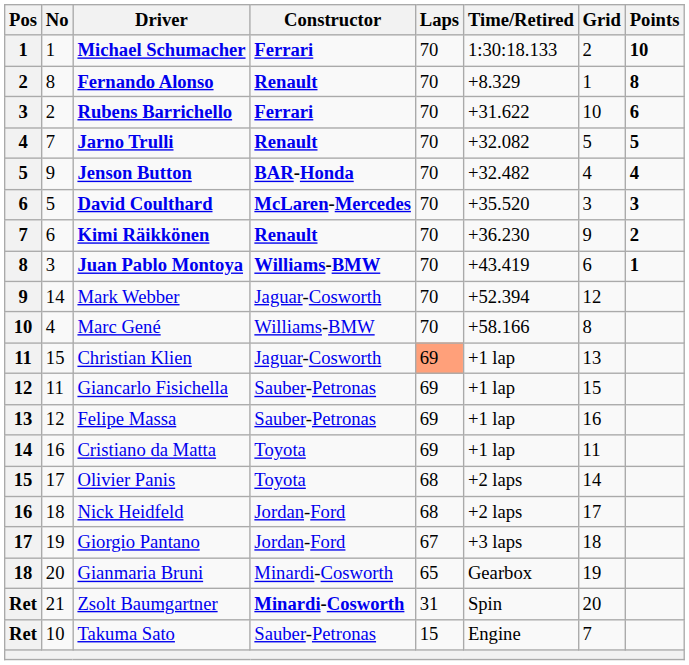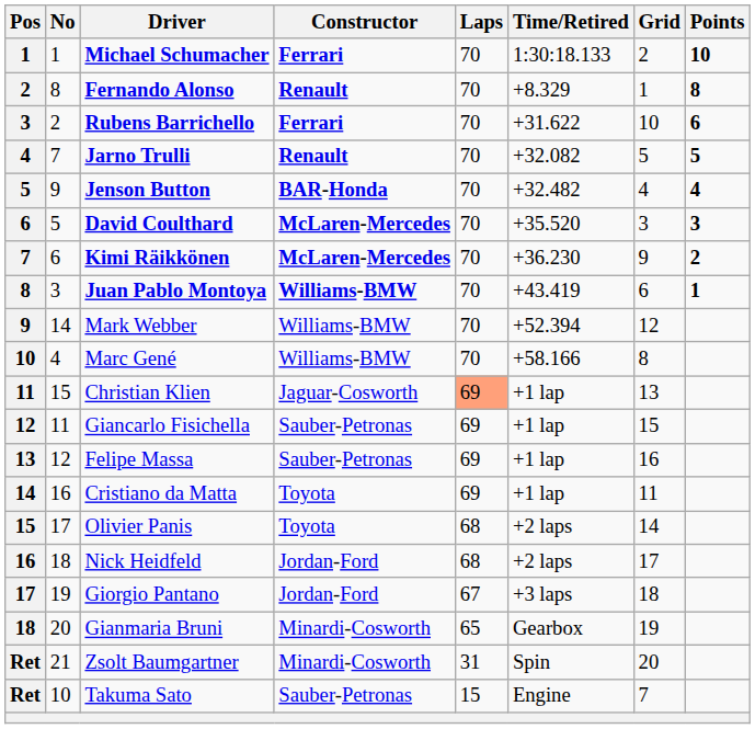Kimi Räikkönen | Constructor: Renault -> McLaren-Mercedes
Mark Webber | Constructor: Jaguar-Cosworth -> Williams-BMW
Zsolt Baumgartner | Constructor: bold -> normal
